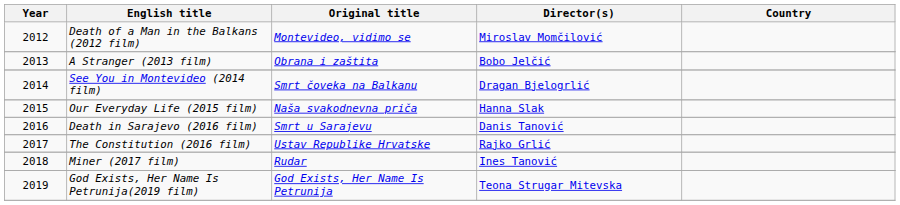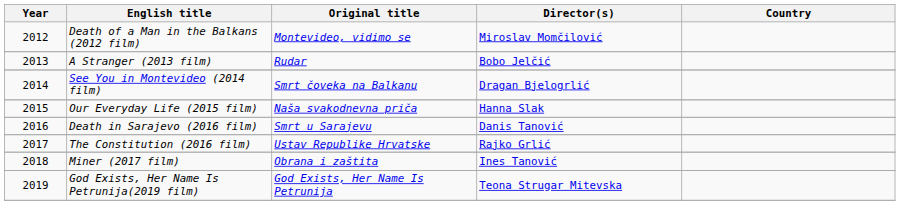A Stranger (2013 film) | Original title: Obrana i zaštita -> Rudar
Miner (2017 film) | Original title: Rudar -> Obrana i zaštita
